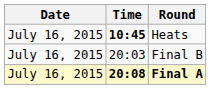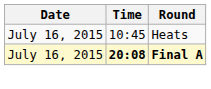Heats | Time: bold -> normal
- row: July 16, 2015 | 20:03 | Final B
